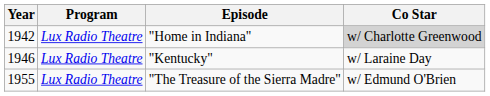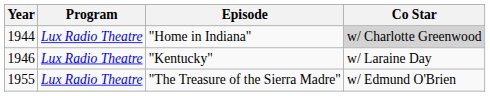"Home in Indiana" | Year: 1942 -> 1944
